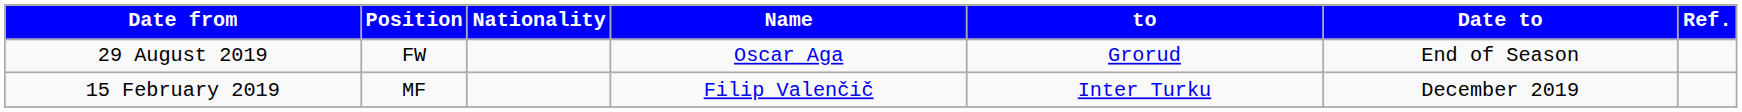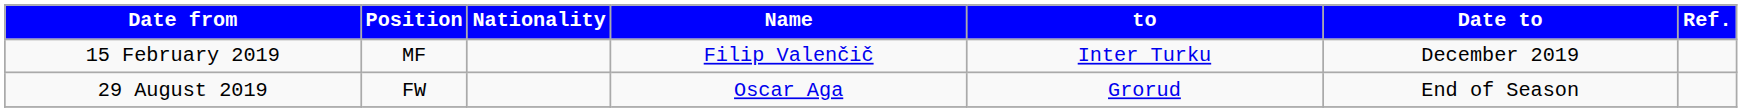rows swapped: 15 February 2019 <-> 29 August 2019
